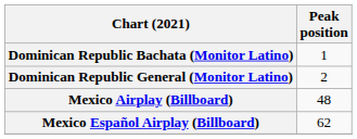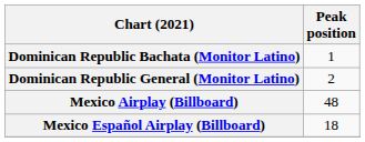Mexico Español Airplay (Billboard) | Peak position: 62 -> 18
